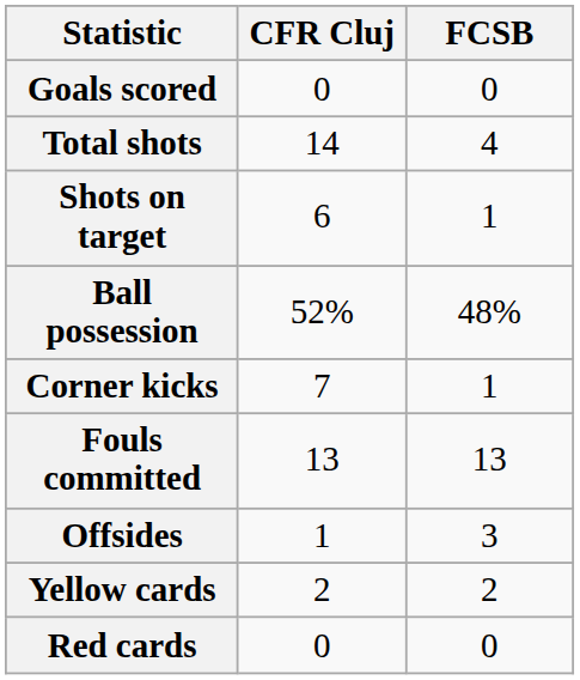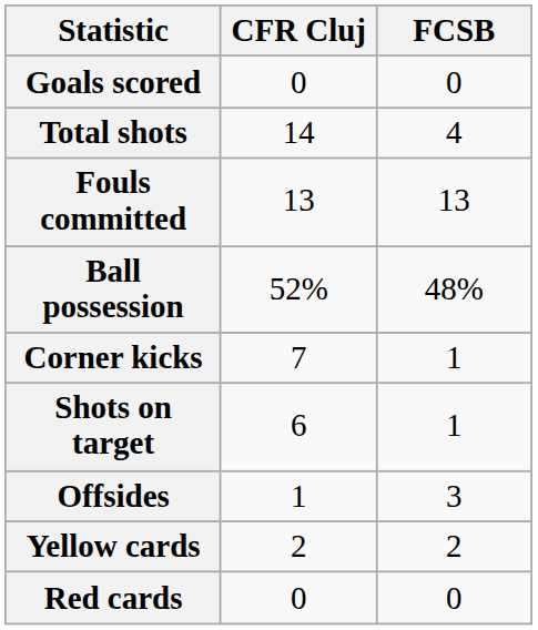rows swapped: Shots on target <-> Fouls committed
